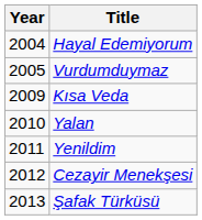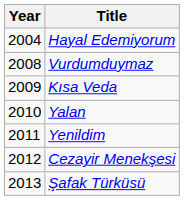Vurdumduymaz | Year: 2005 -> 2008
